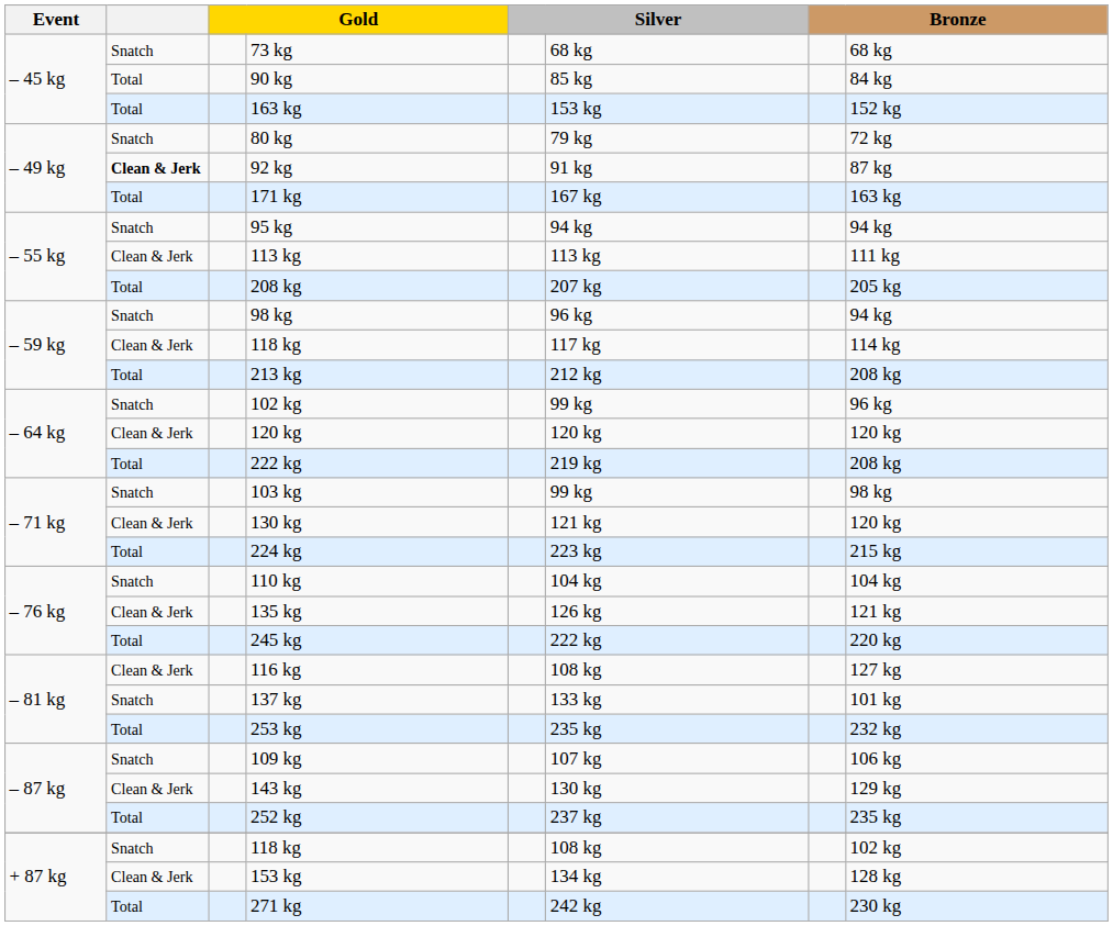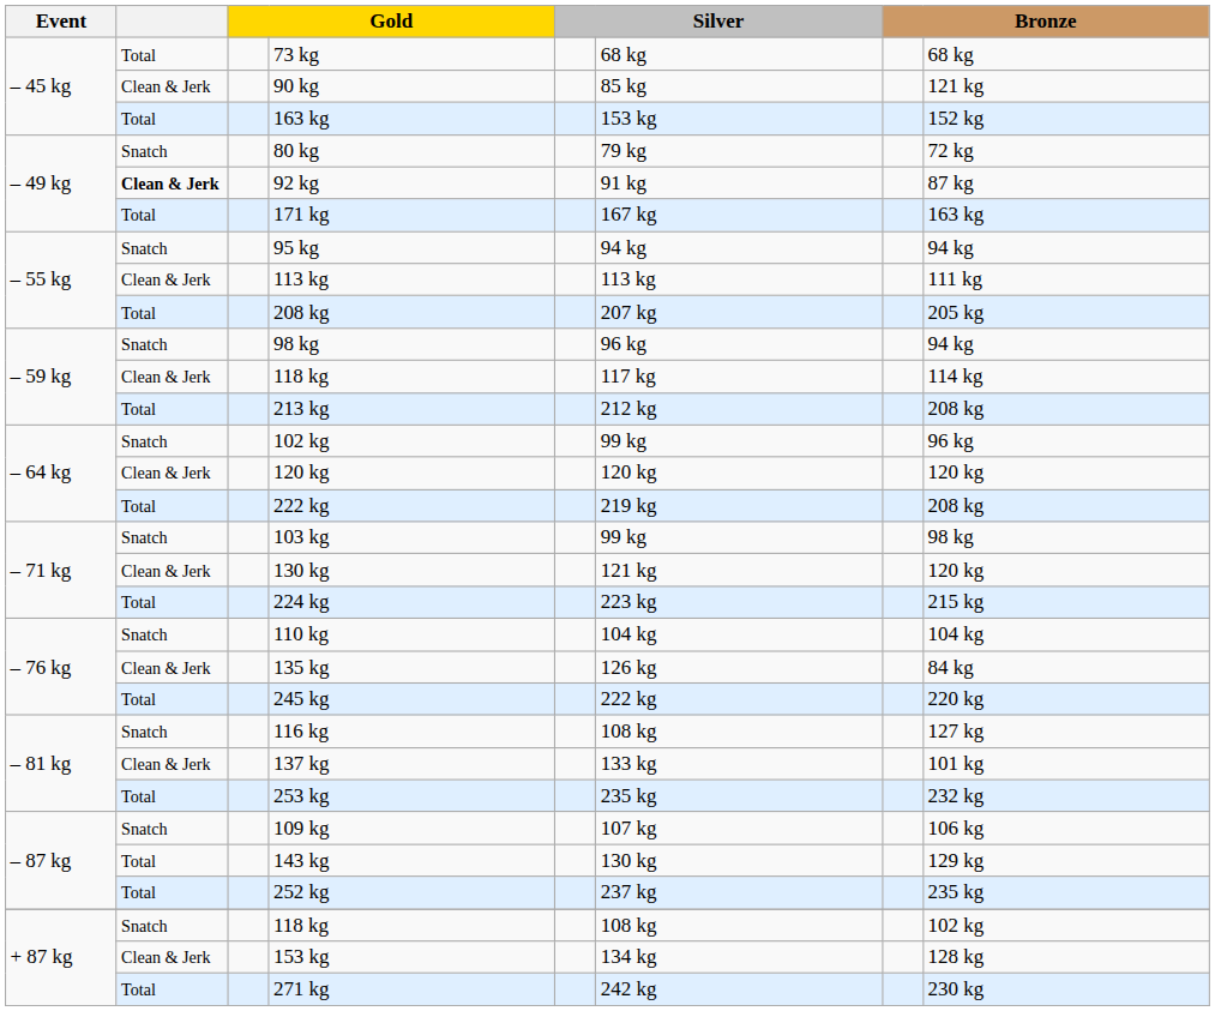73 kg | column 2: Snatch -> Total
90 kg | column 2: Total -> Clean & Jerk
90 kg | column 8: 84 kg -> 121 kg
135 kg | column 8: 121 kg -> 84 kg
116 kg | column 2: Clean & Jerk -> Snatch
137 kg | column 2: Snatch -> Clean & Jerk
143 kg | column 2: Clean & Jerk -> Total
